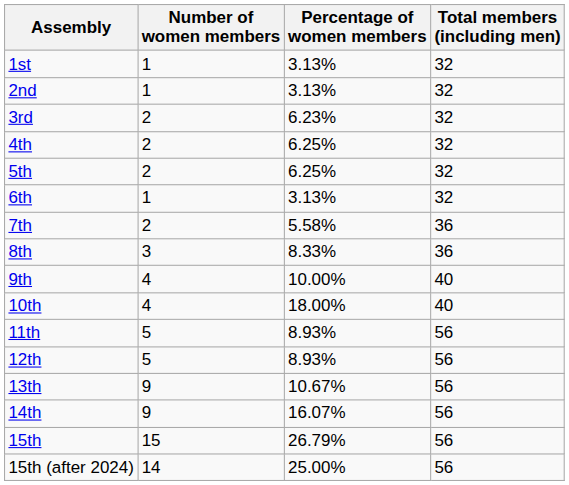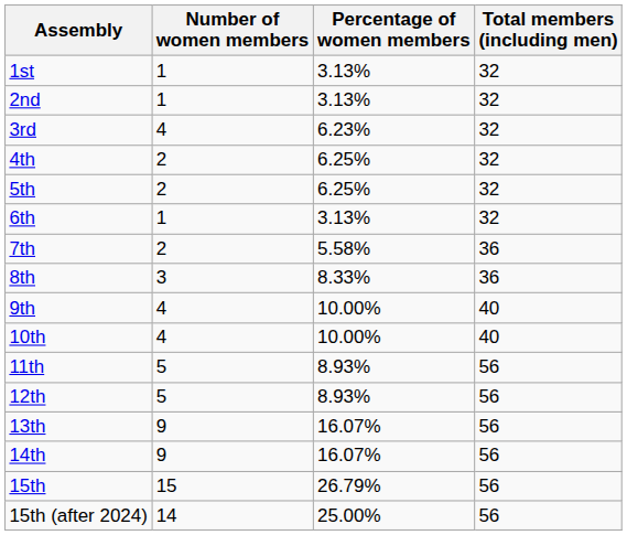3rd | Number of women members: 2 -> 4
10th | Percentage of women members: 18.00% -> 10.00%
13th | Percentage of women members: 10.67% -> 16.07%
